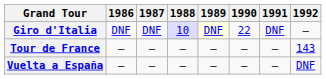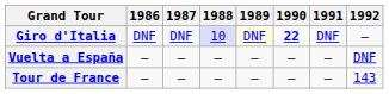Giro d'Italia | 1990: normal -> bold
rows swapped: Tour de France <-> Vuelta a España
